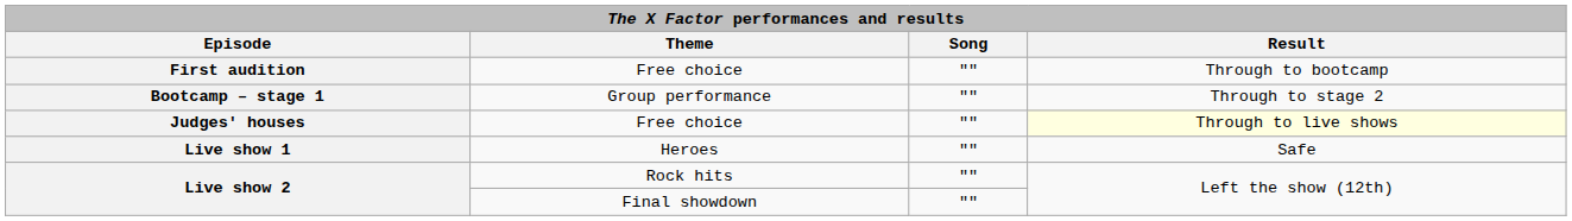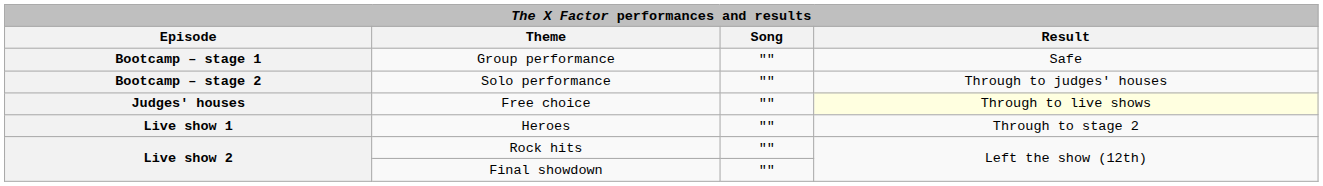- row: First audition | Free choice | "" | Through to bootcamp
Bootcamp – stage 1 | Result: Through to stage 2 -> Safe
+ row: Bootcamp – stage 2 | Solo performance | "" | Through to judges' houses
Live show 1 | Result: Safe -> Through to stage 2
